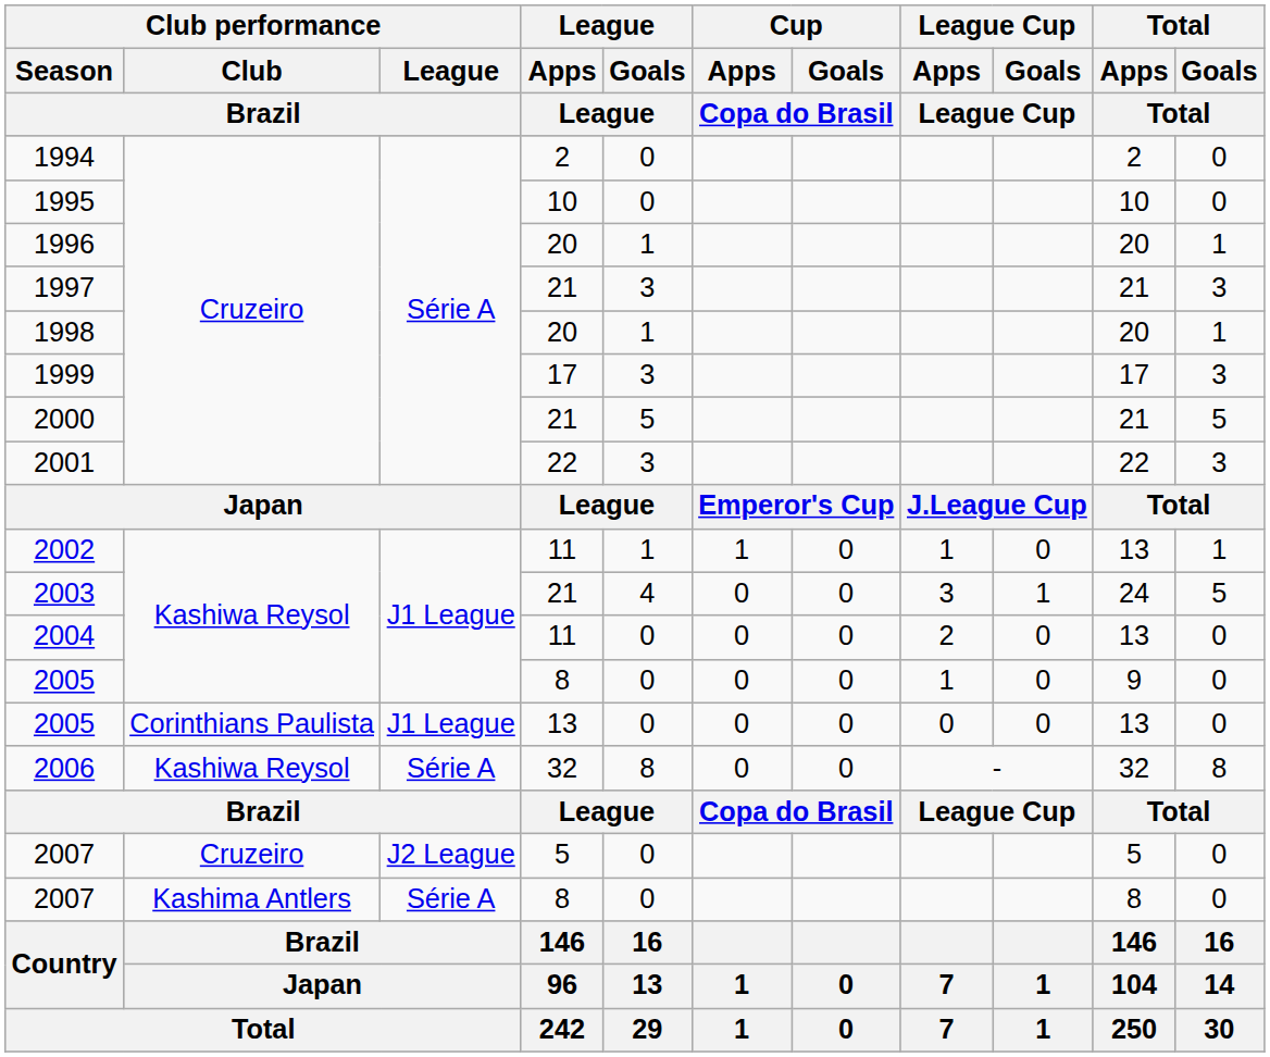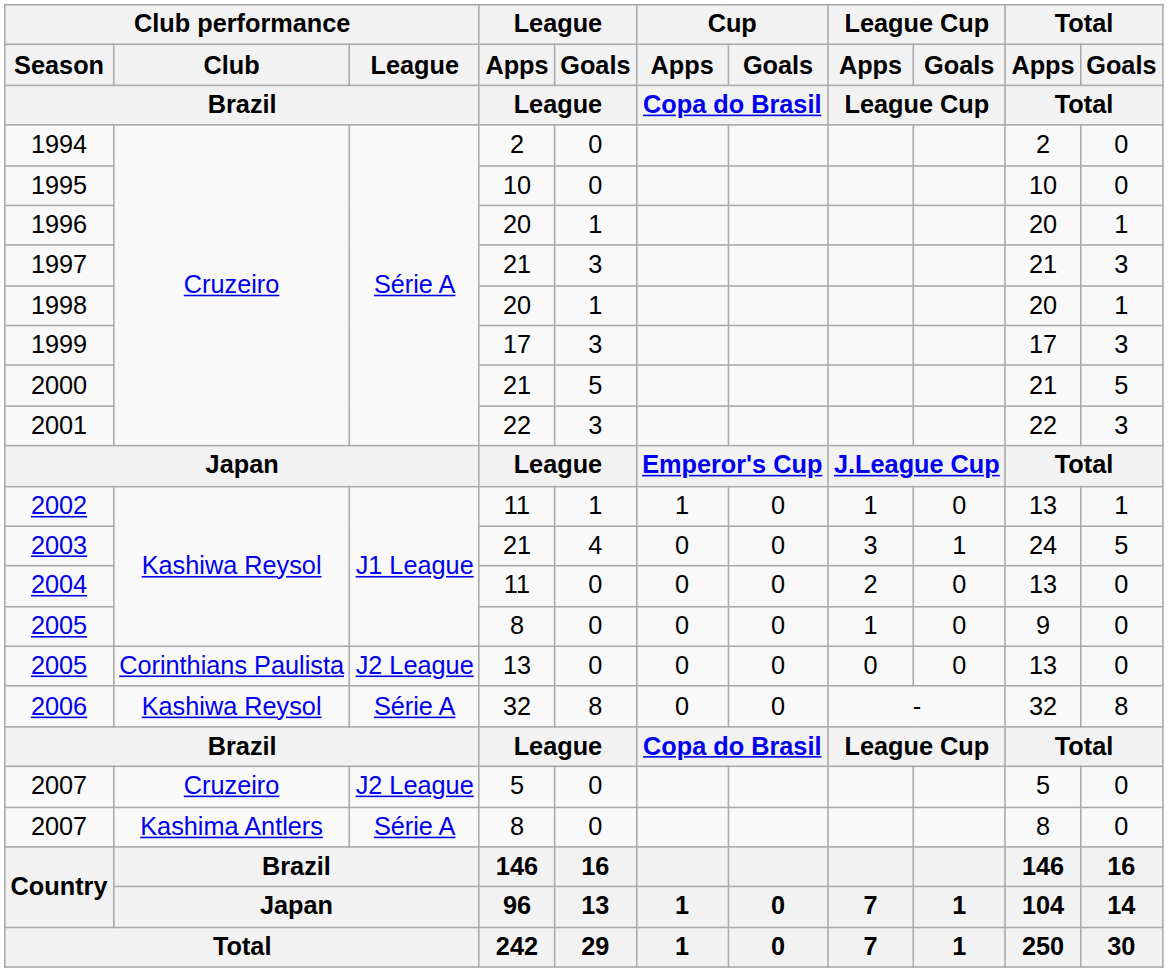2005 / 13 | Club performance / League / Brazil: J1 League -> J2 League
